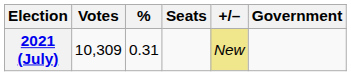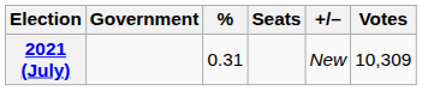columns swapped: Votes <-> Government
2021 (July) | +/–: khaki background -> no background
